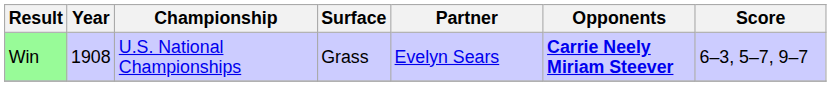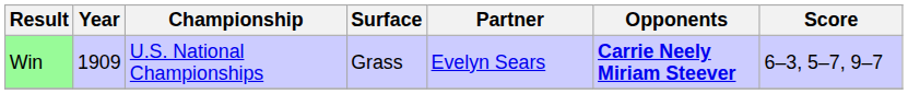Win | Year: 1908 -> 1909
